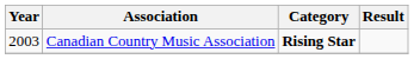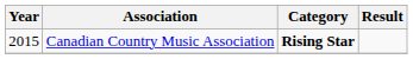Canadian Country Music Association | Year: 2003 -> 2015
